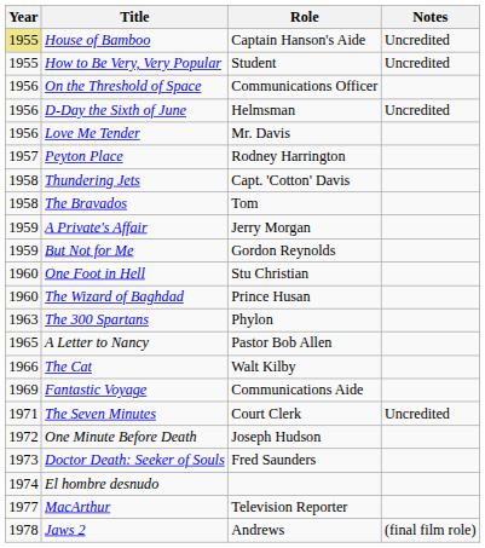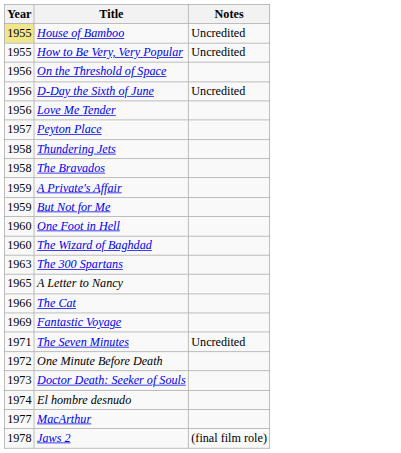- column: Role | Captain Hanson's Aide | Student | Communications Officer | Helmsman | Mr. Davis | Rodney Harrington | Capt. 'Cotton' Davis | Tom | Jerry Morgan | Gordon Reynolds | Stu Christian | Prince Husan | Phylon | Pastor Bob Allen | Walt Kilby | Communications Aide | Court Clerk | Joseph Hudson | Fred Saunders | Television Reporter | Andrews
